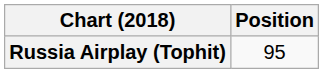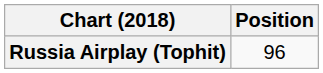Russia Airplay (Tophit) | Position: 95 -> 96
